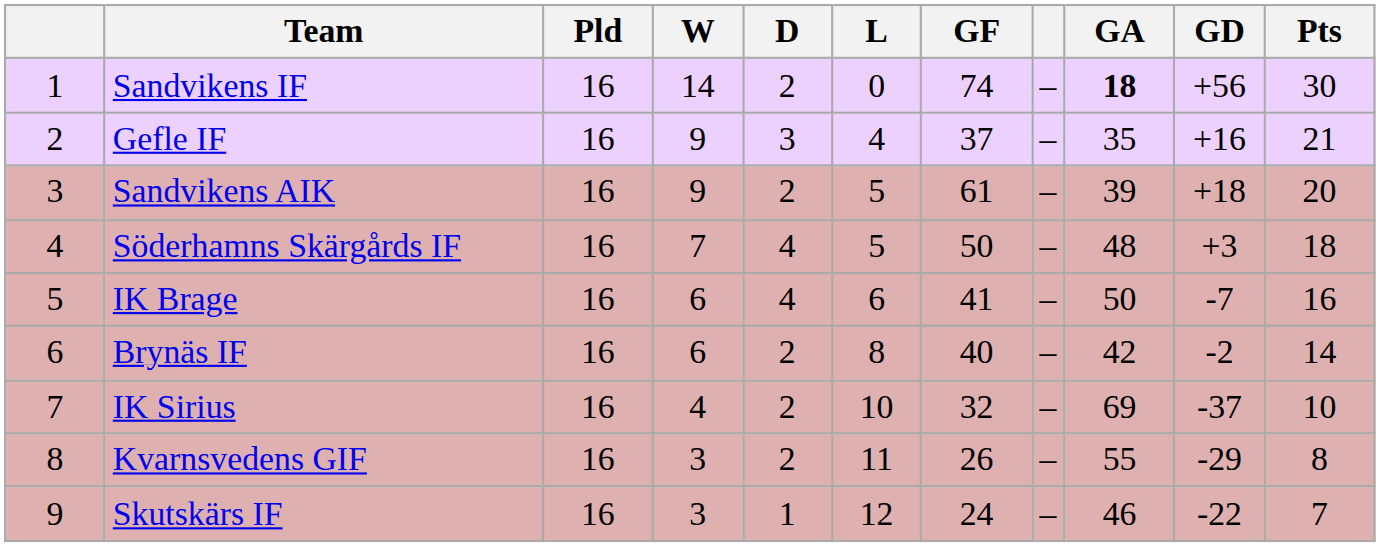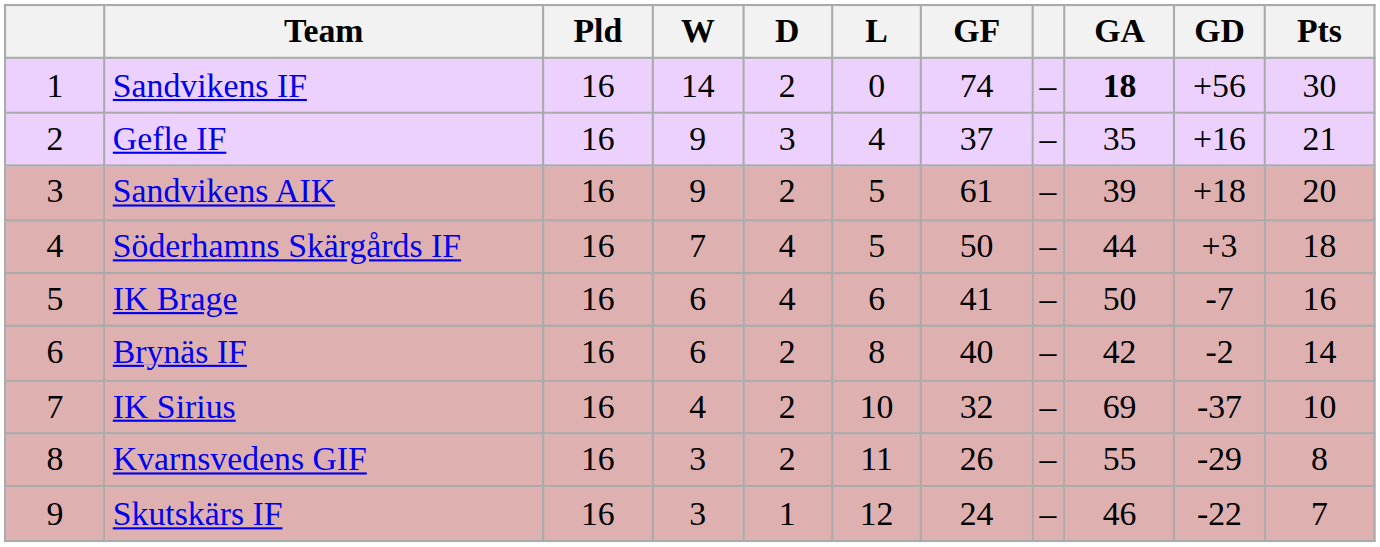Söderhamns Skärgårds IF | GA: 48 -> 44
